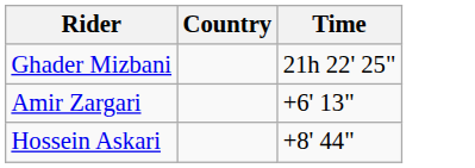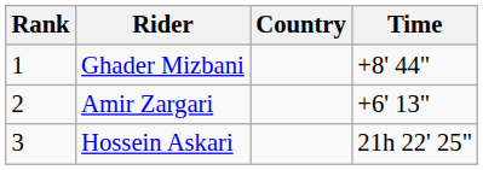+ column: Rank | 1 | 2 | 3
Ghader Mizbani | Time: 21h 22' 25" -> +8' 44"
Hossein Askari | Time: +8' 44" -> 21h 22' 25"
